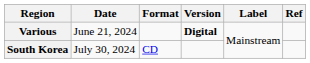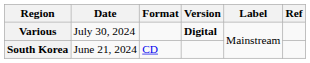Various | Date: June 21, 2024 -> July 30, 2024
South Korea | Date: July 30, 2024 -> June 21, 2024
